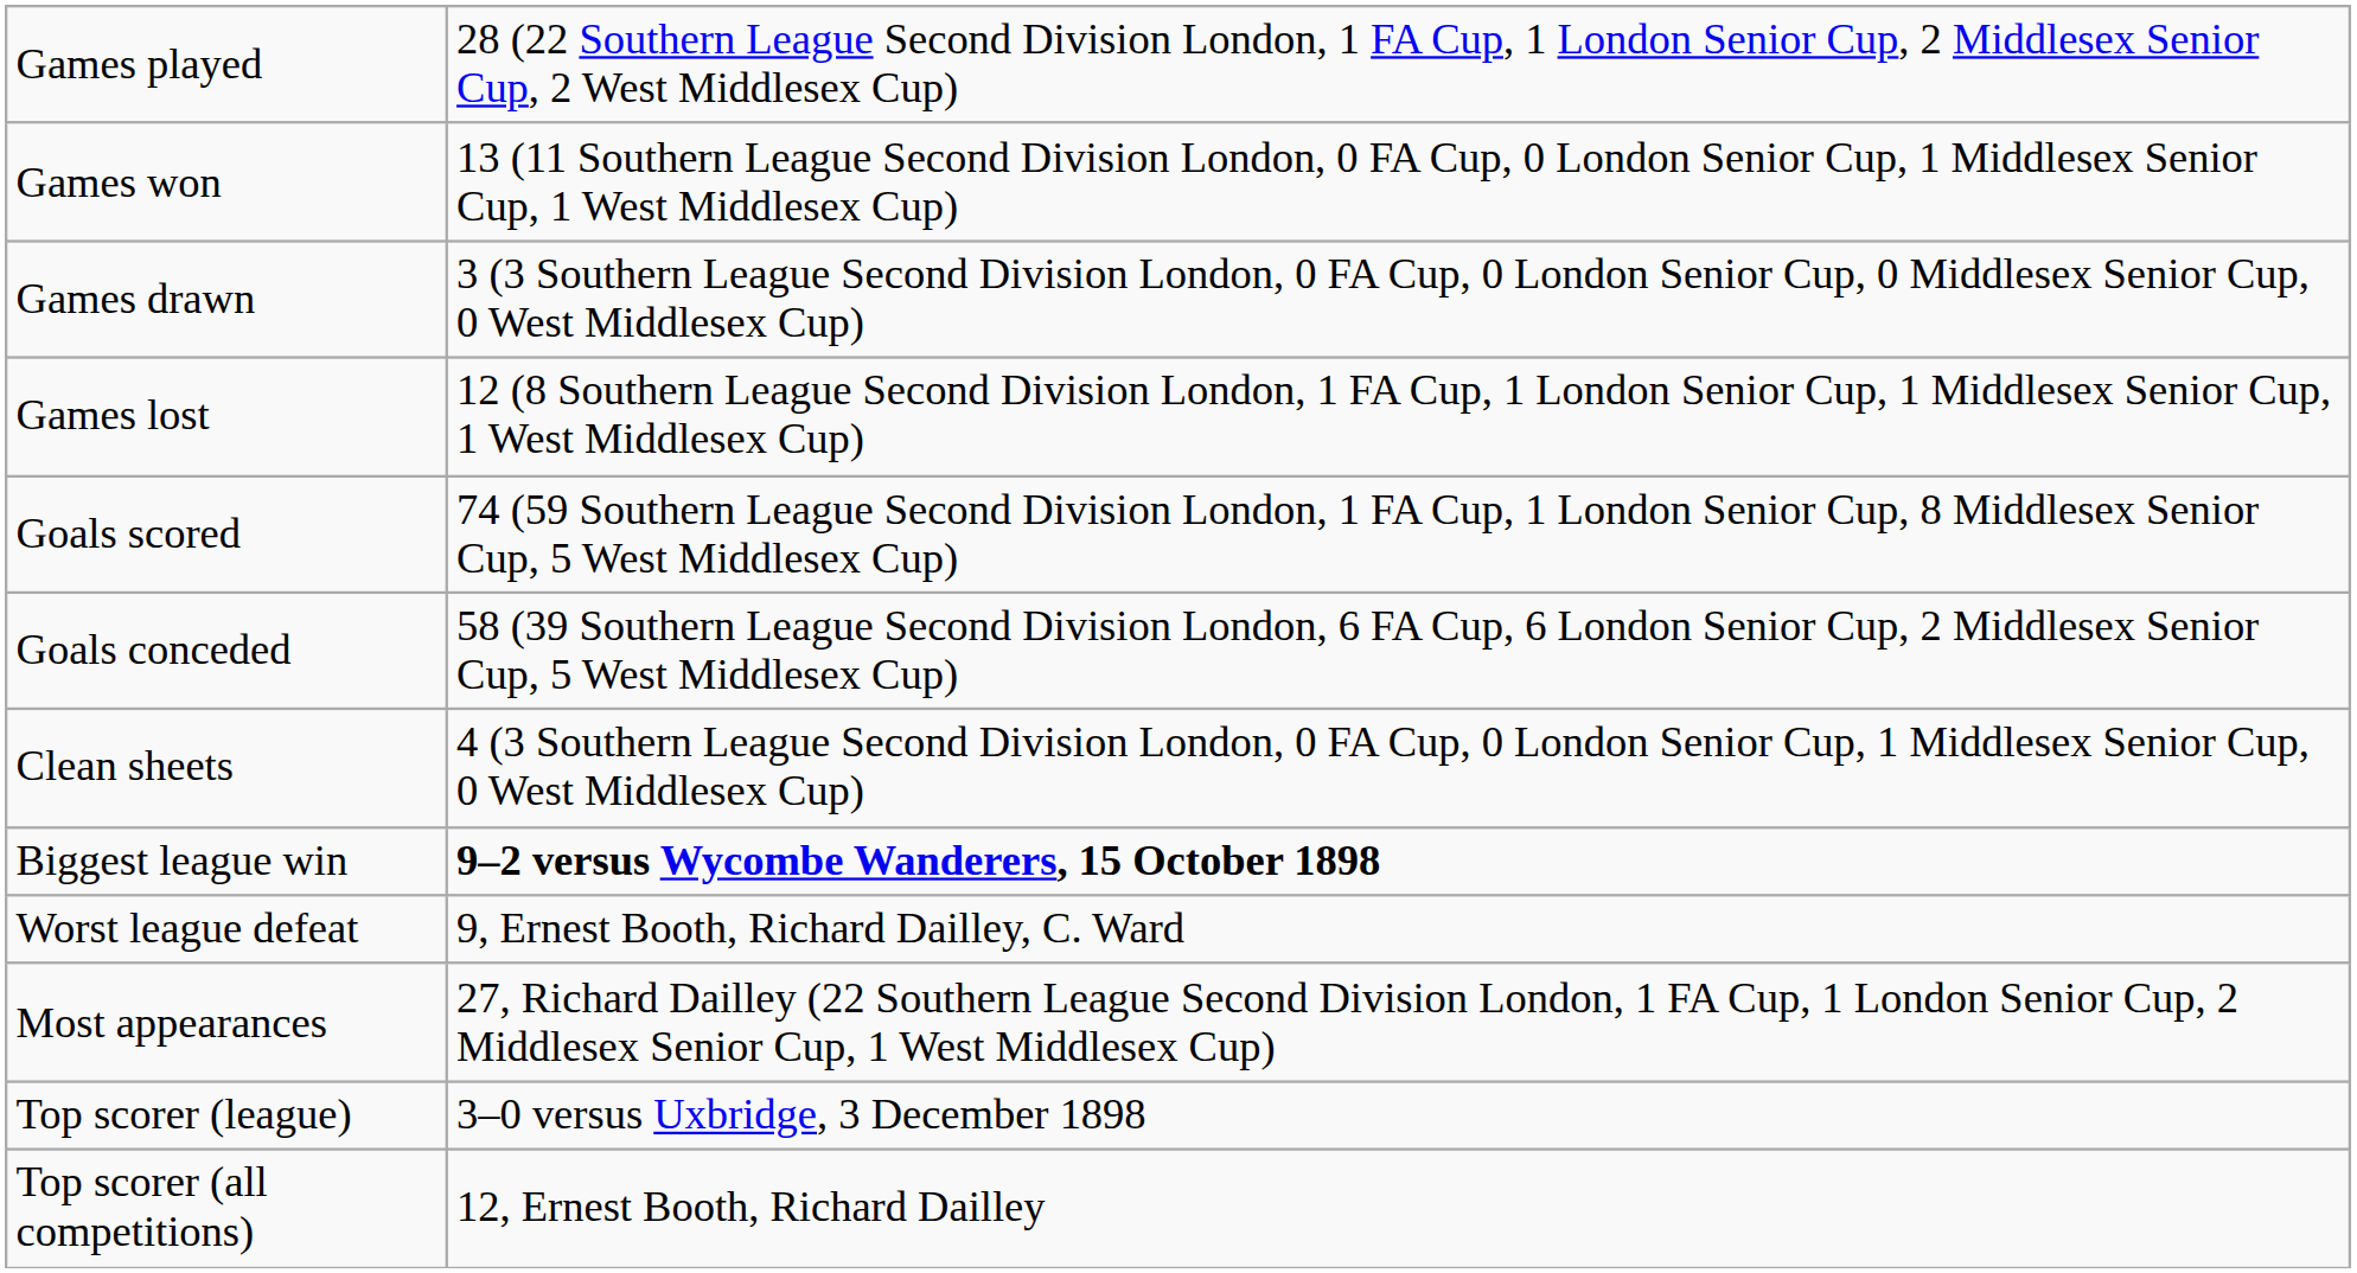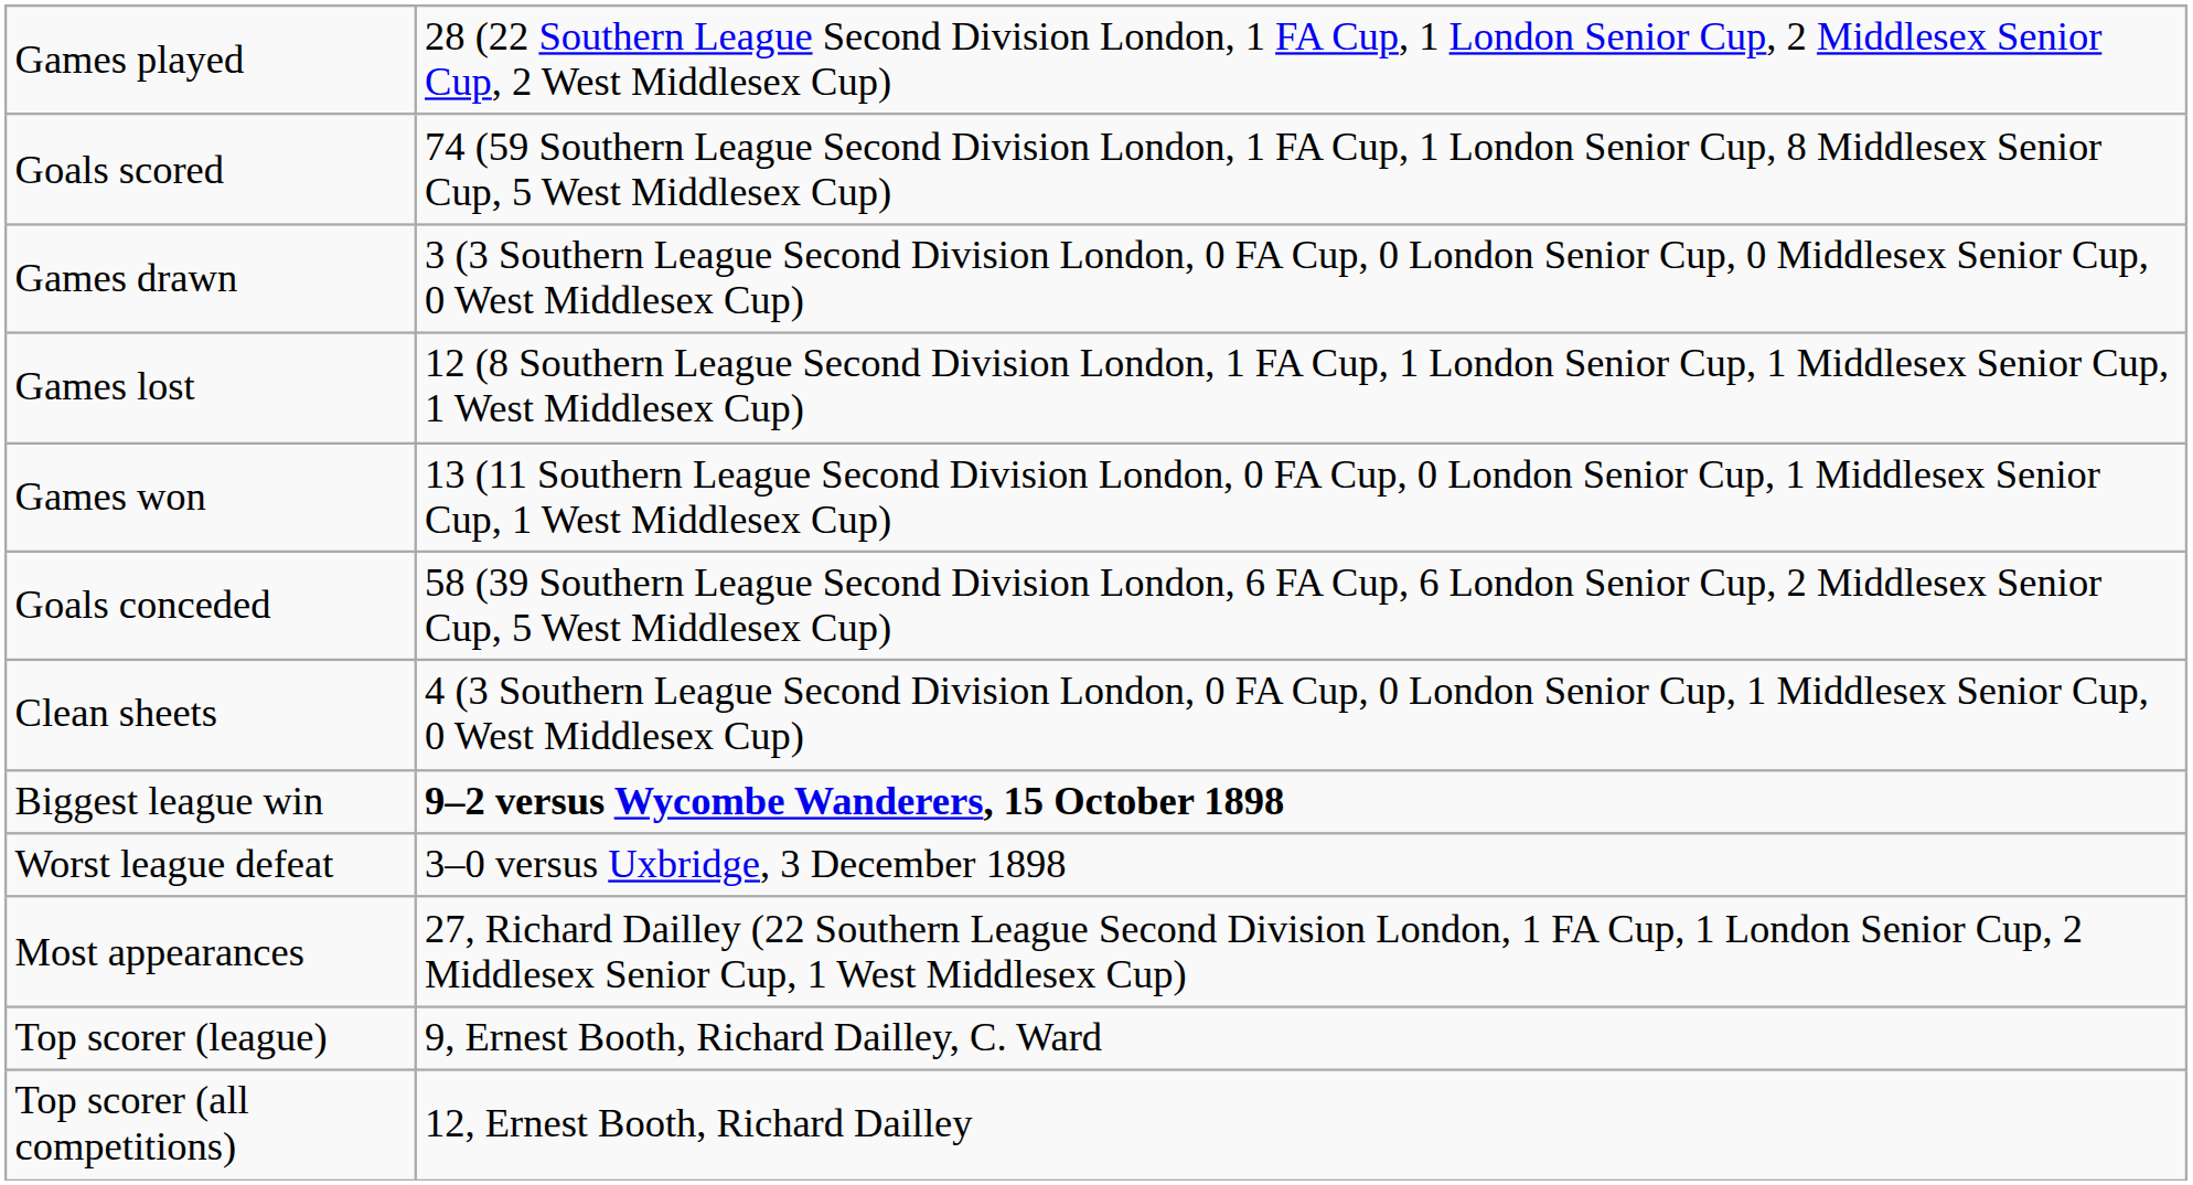rows swapped: Games won <-> Goals scored
Worst league defeat | column 2: 9, Ernest Booth, Richard Dailley, C. Ward -> 3–0 versus Uxbridge, 3 December 1898
Top scorer (league) | column 2: 3–0 versus Uxbridge, 3 December 1898 -> 9, Ernest Booth, Richard Dailley, C. Ward
